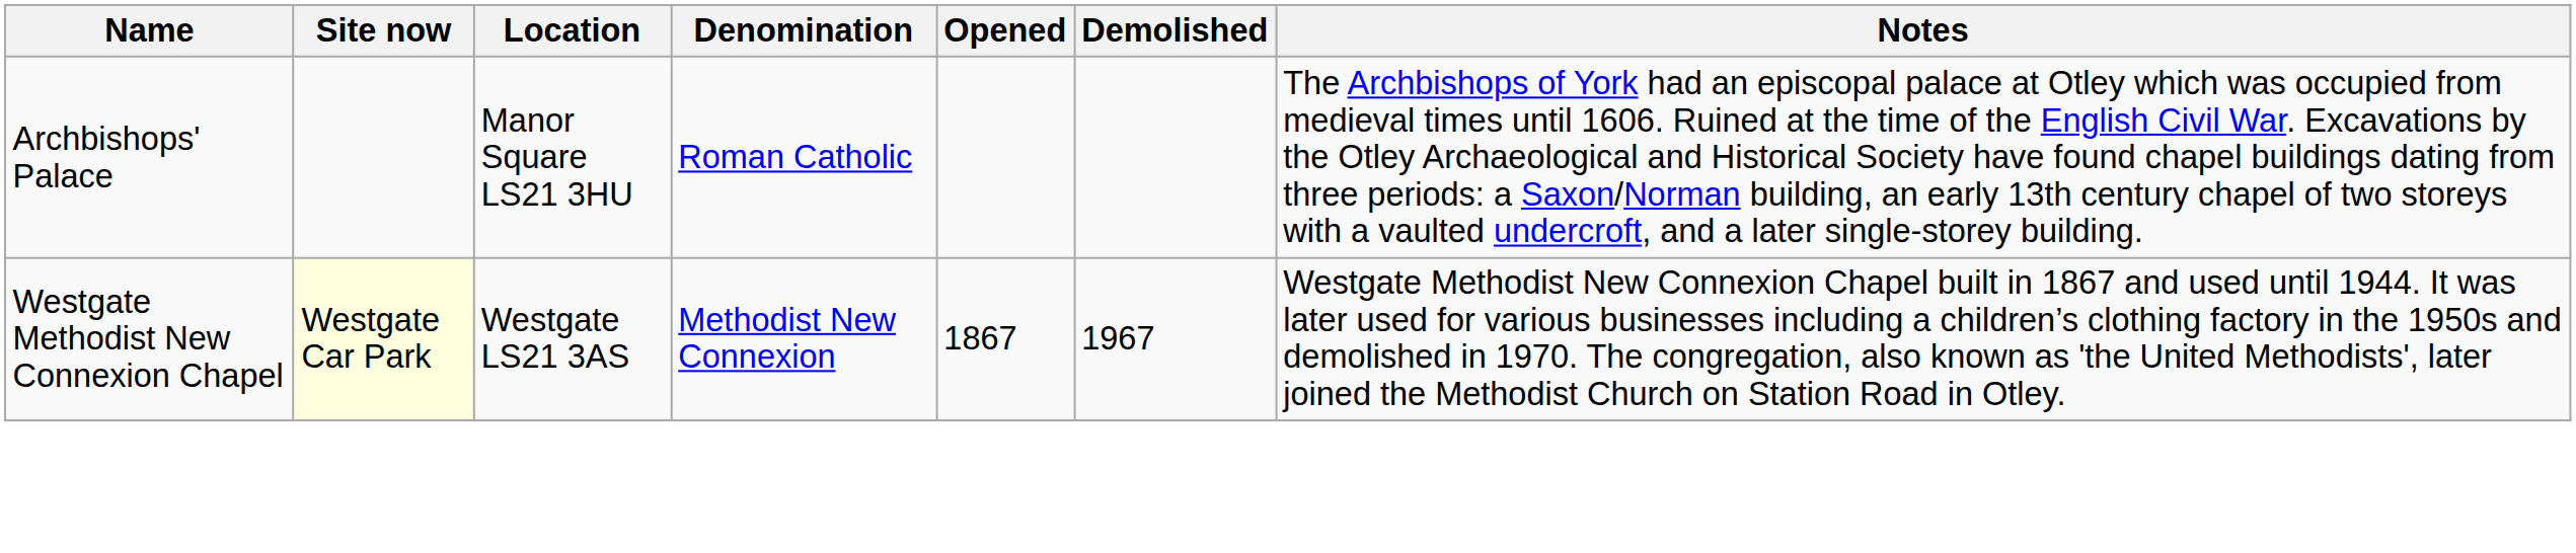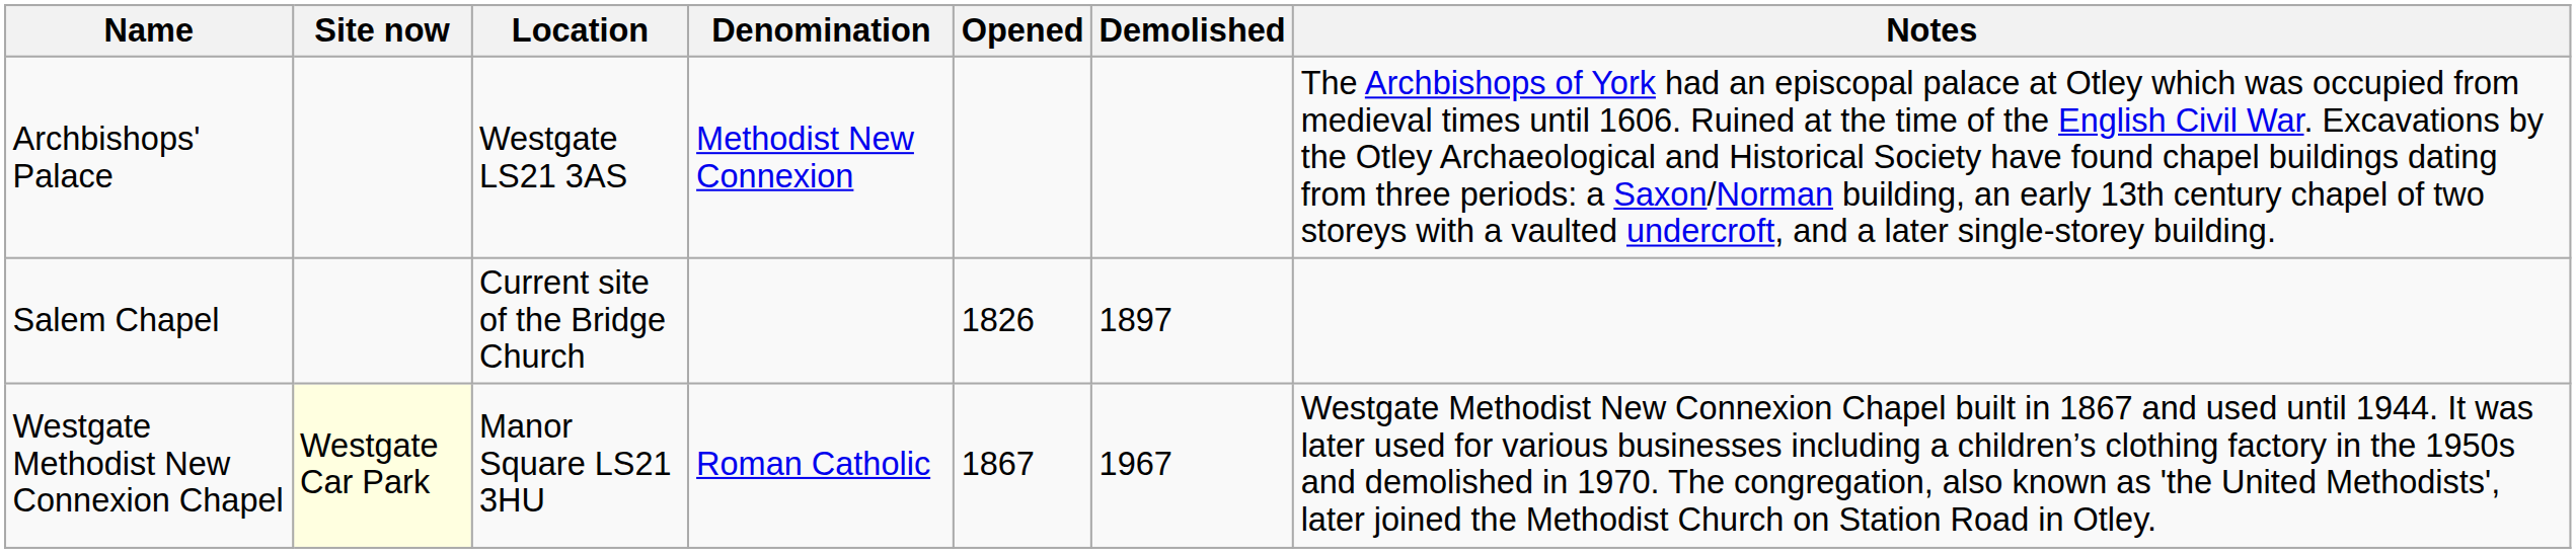Archbishops' Palace | Location: Manor Square LS21 3HU -> Westgate LS21 3AS
Archbishops' Palace | Denomination: Roman Catholic -> Methodist New Connexion
+ row: Salem Chapel | Current site of the Bridge Church | 1826 | 1897
Westgate Methodist New Connexion Chapel | Location: Westgate LS21 3AS -> Manor Square LS21 3HU
Westgate Methodist New Connexion Chapel | Denomination: Methodist New Connexion -> Roman Catholic
